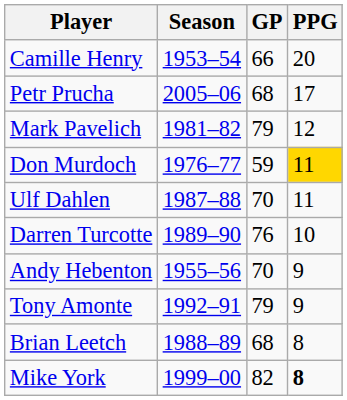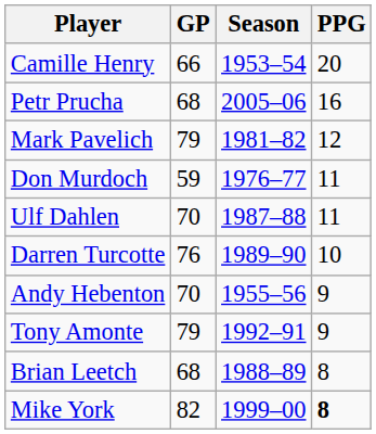columns swapped: Season <-> GP
Petr Prucha | PPG: 17 -> 16
Don Murdoch | PPG: gold background -> no background
